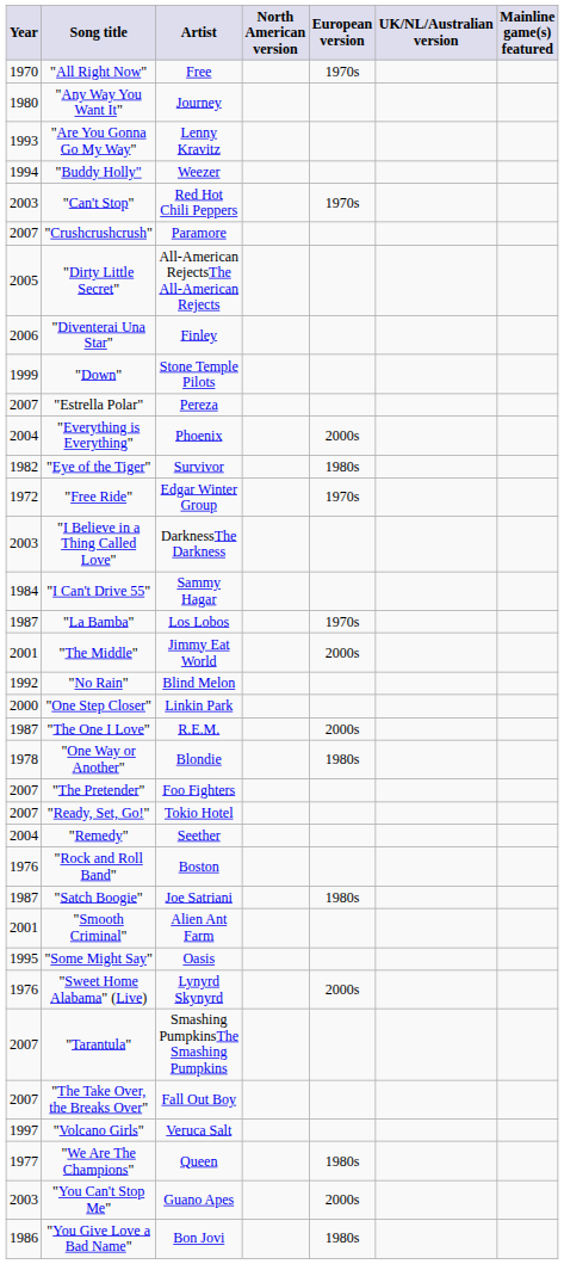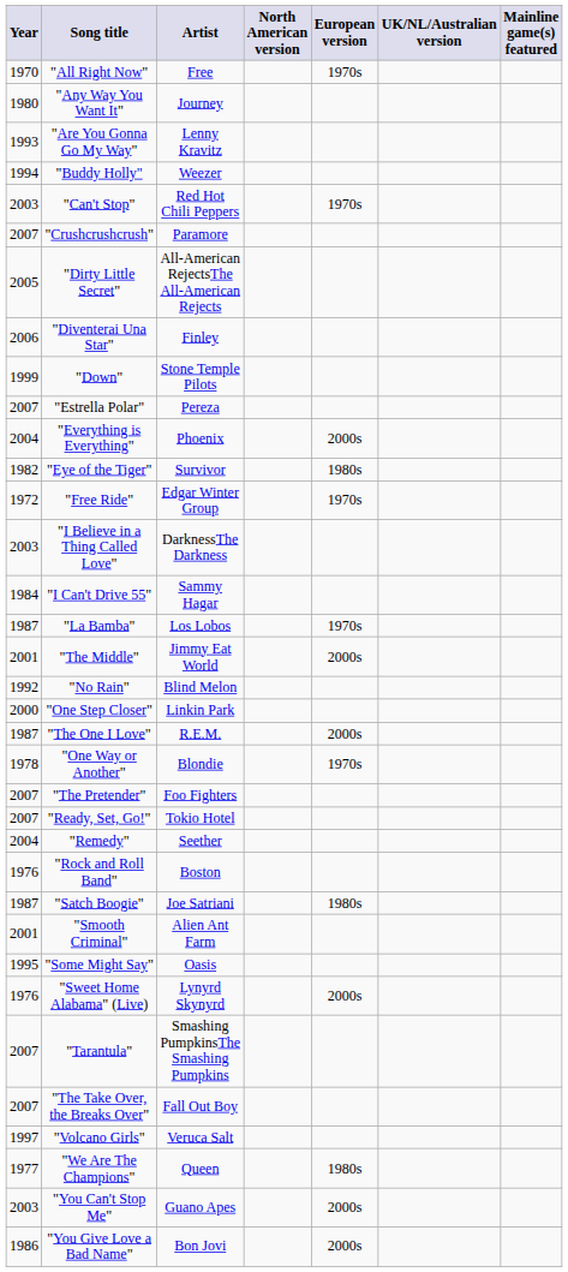"One Way or Another" | European version: 1980s -> 1970s
"You Give Love a Bad Name" | European version: 1980s -> 2000s
